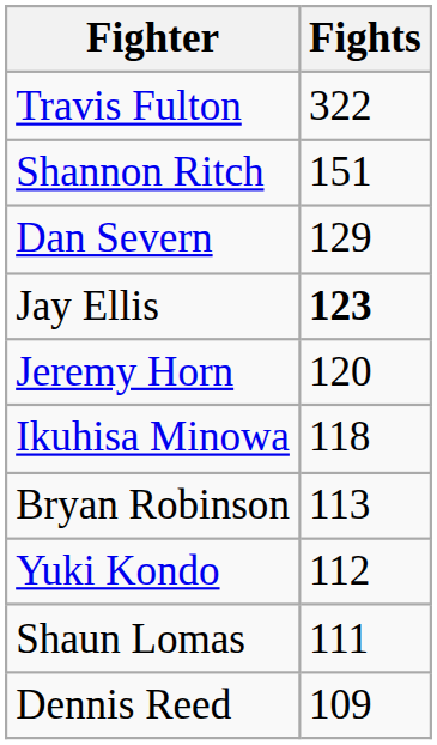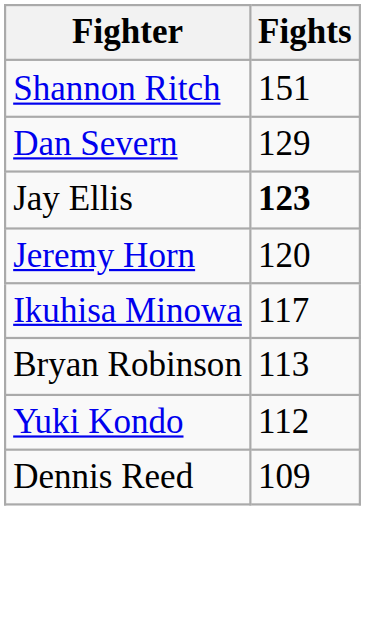- row: Travis Fulton | 322
Ikuhisa Minowa | Fights: 118 -> 117
- row: Shaun Lomas | 111
